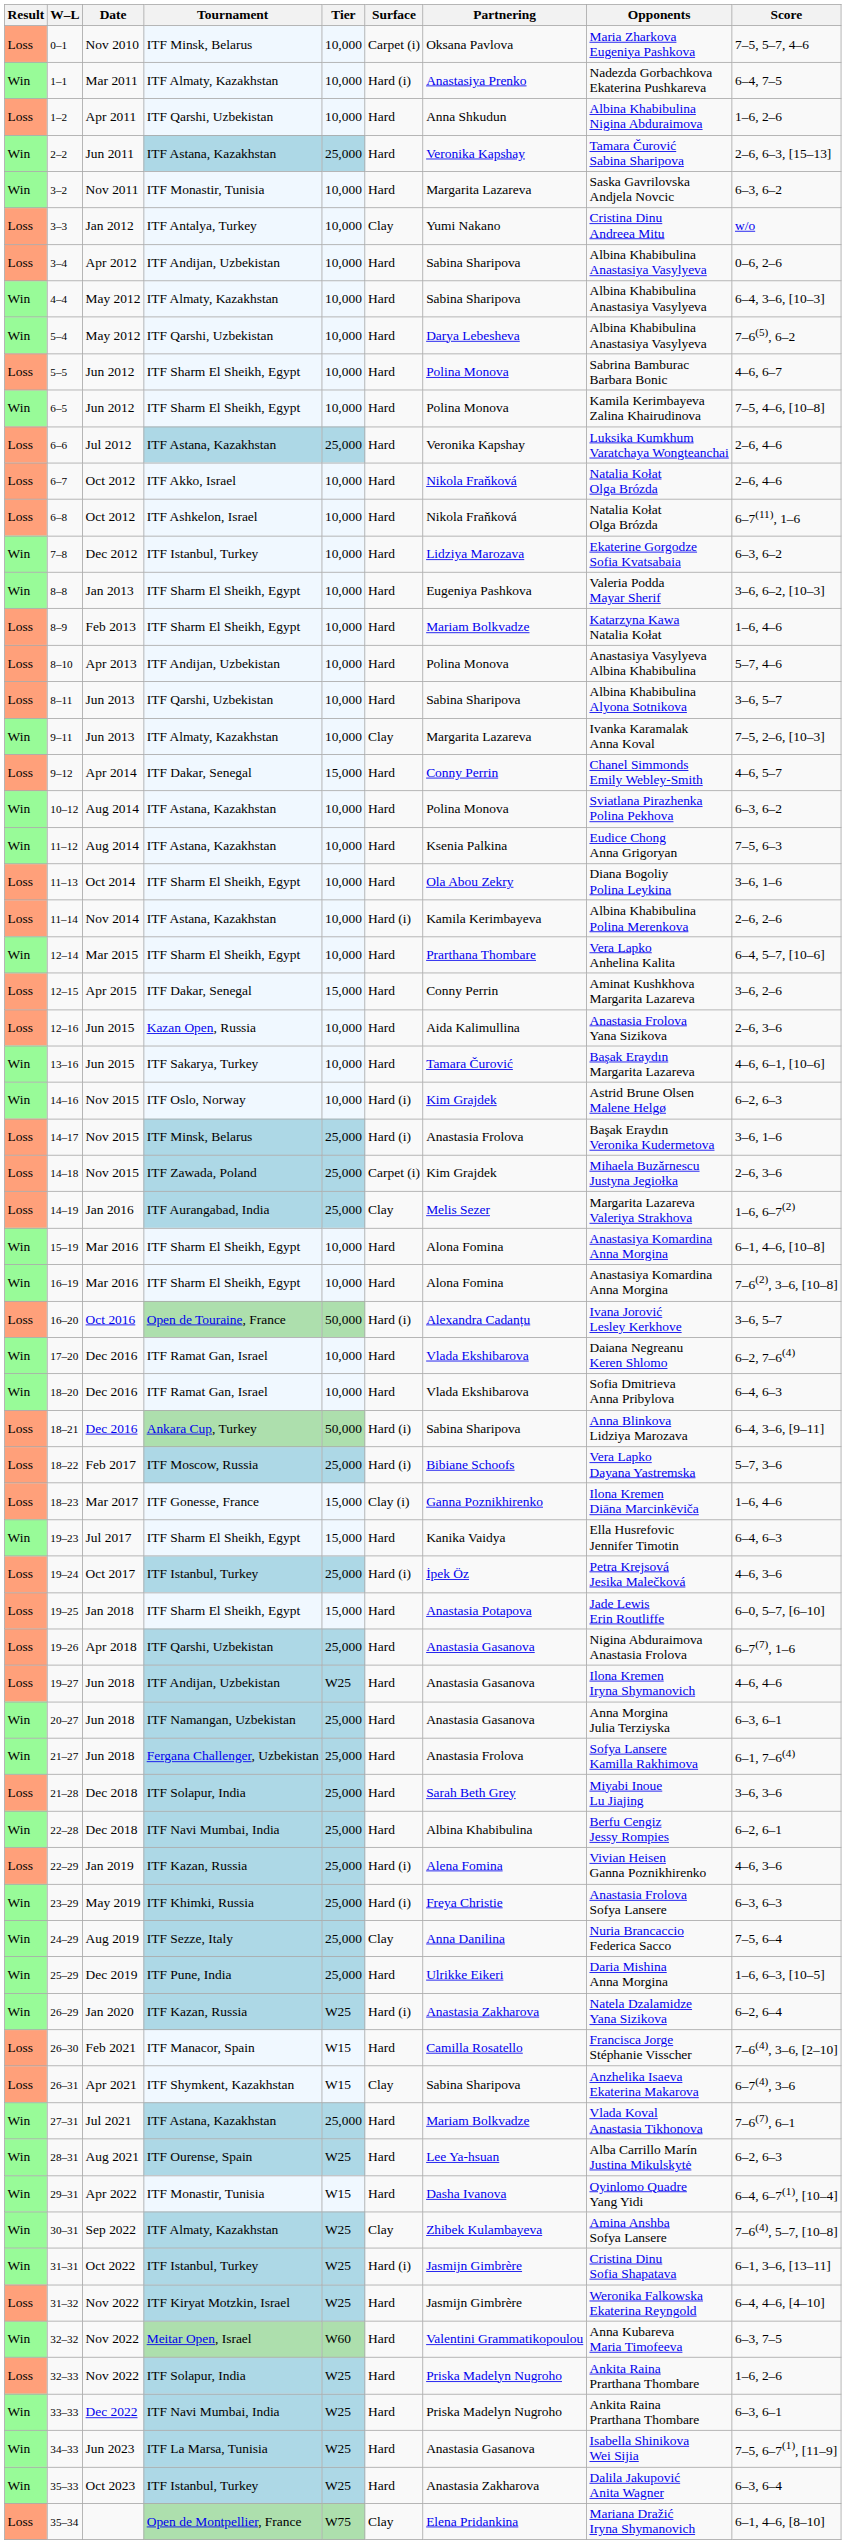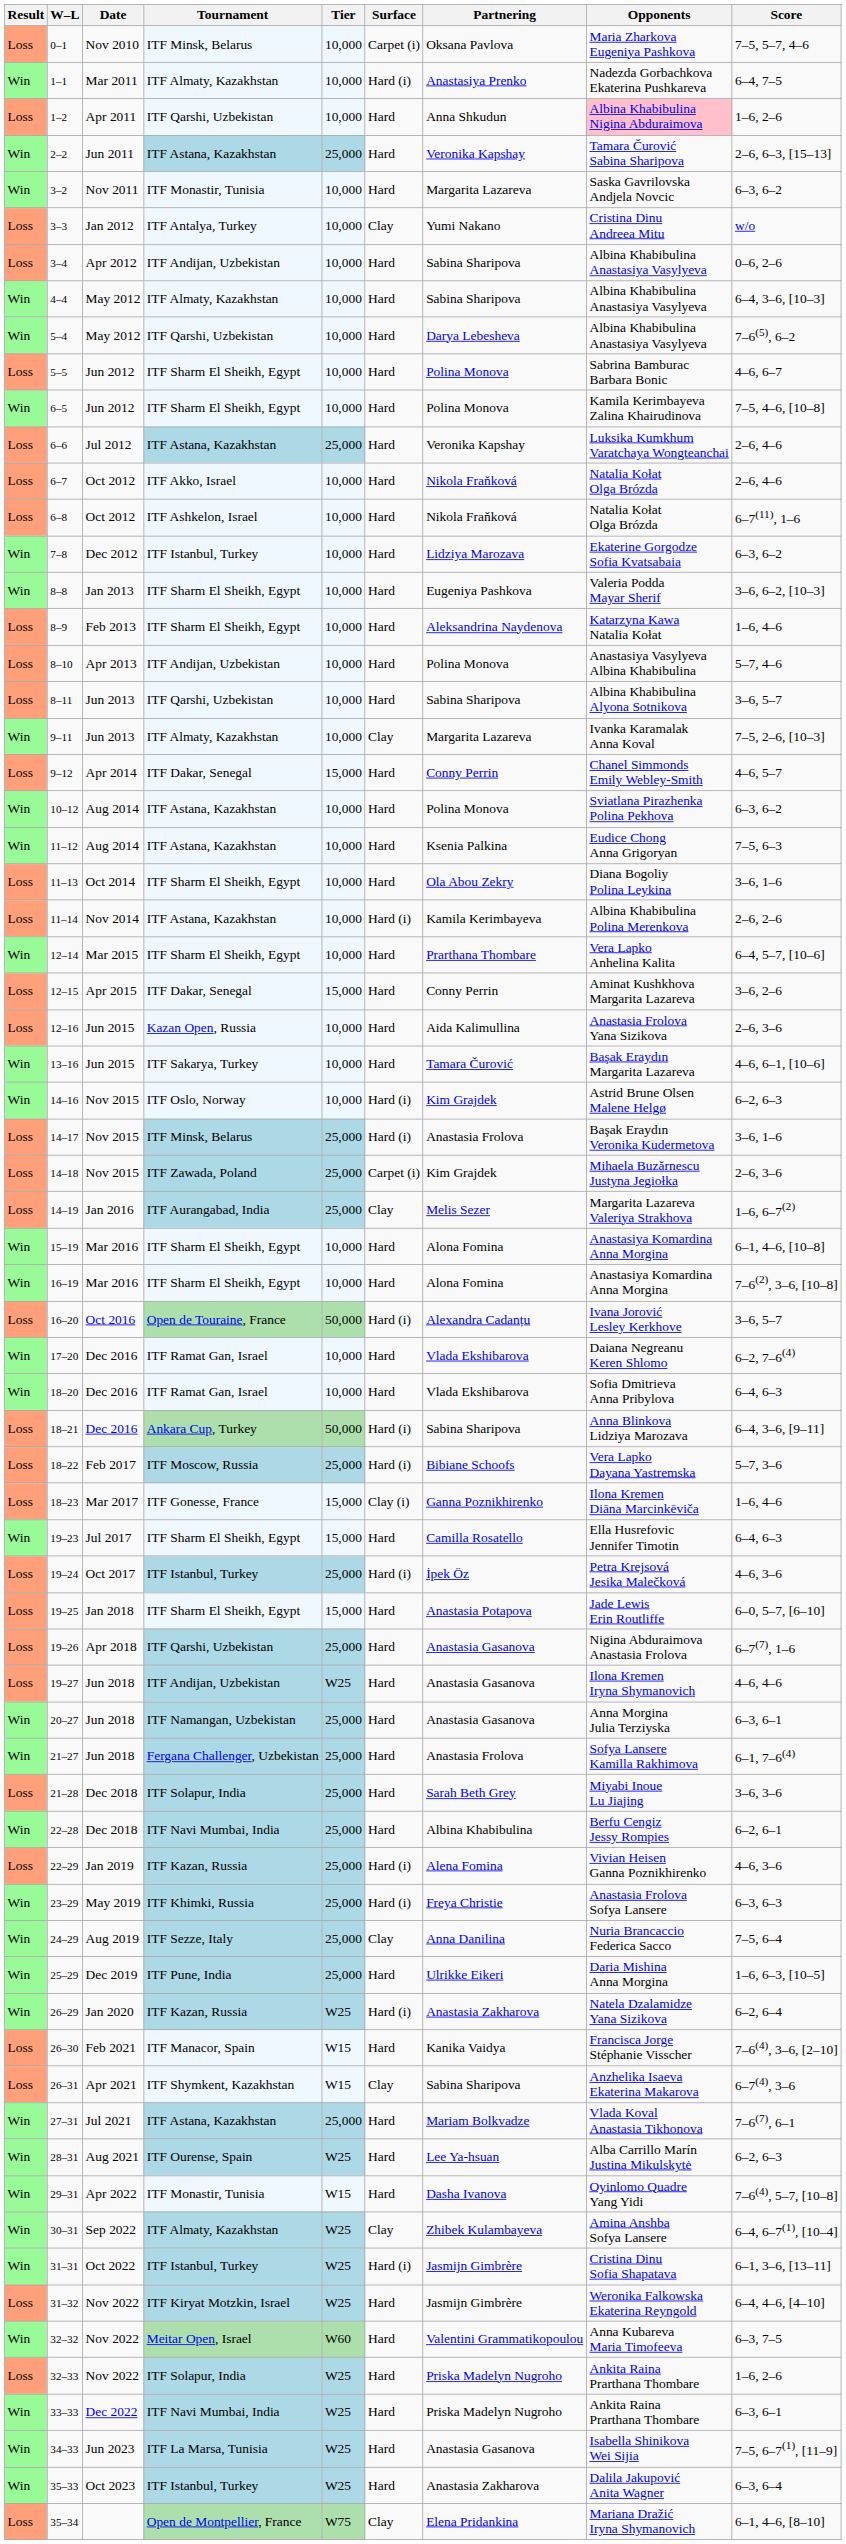1–2 | Opponents: no background -> pink background
8–9 | Partnering: Mariam Bolkvadze -> Aleksandrina Naydenova
19–23 | Partnering: Kanika Vaidya -> Camilla Rosatello
26–30 | Partnering: Camilla Rosatello -> Kanika Vaidya
29–31 | Score: 6–4, 6–7(1), [10–4] -> 7–6(4), 5–7, [10–8]
30–31 | Score: 7–6(4), 5–7, [10–8] -> 6–4, 6–7(1), [10–4]
